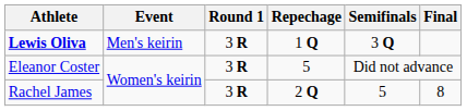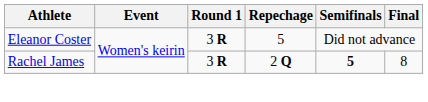- row: Lewis Oliva | Men's keirin | 3 R | 1 Q | 3 Q
Rachel James | Semifinals: normal -> bold
